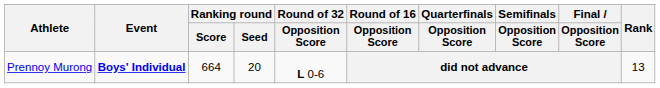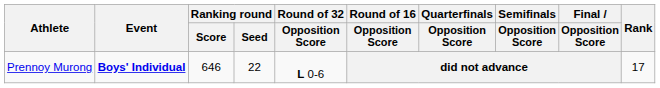Prennoy Murong | Ranking round / Score: 664 -> 646
Prennoy Murong | Ranking round / Seed: 20 -> 22
Prennoy Murong | Rank: 13 -> 17
